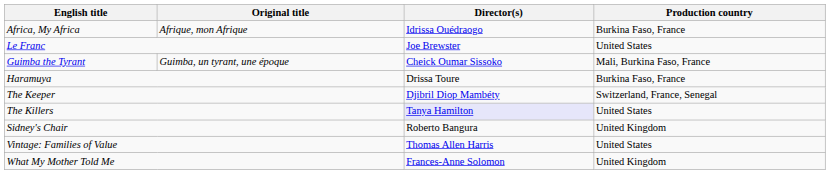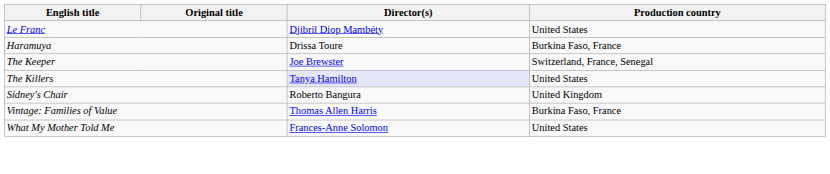- row: Africa, My Africa | Afrique, mon Afrique | Idrissa Ouédraogo | Burkina Faso, France
Le Franc | Director(s): Joe Brewster -> Djibril Diop Mambéty
- row: Guimba the Tyrant | Guimba, un tyrant, une époque | Cheick Oumar Sissoko | Mali, Burkina Faso, France
The Keeper | Director(s): Djibril Diop Mambéty -> Joe Brewster
Vintage: Families of Value | Production country: United States -> Burkina Faso, France
What My Mother Told Me | Production country: United Kingdom -> United States
